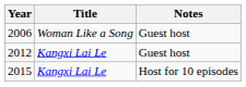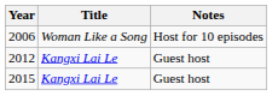2006 | Notes: Guest host -> Host for 10 episodes
2015 | Notes: Host for 10 episodes -> Guest host
